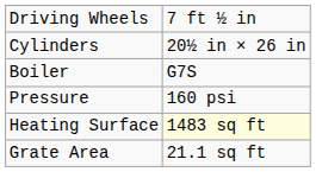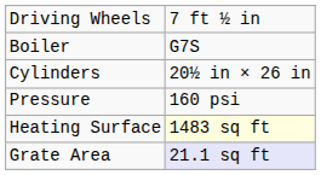rows swapped: Cylinders <-> Boiler
Grate Area | column 2: no background -> lavender background
